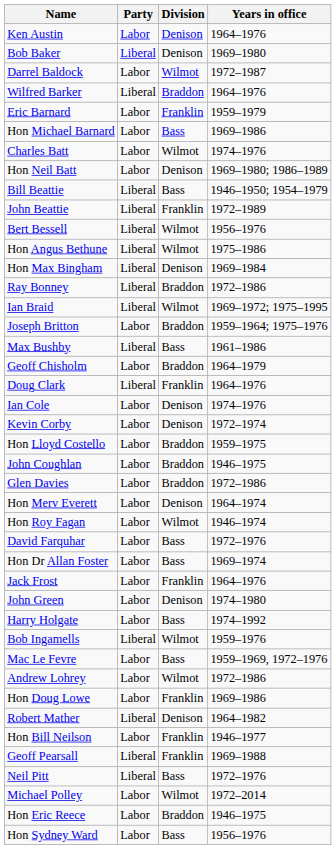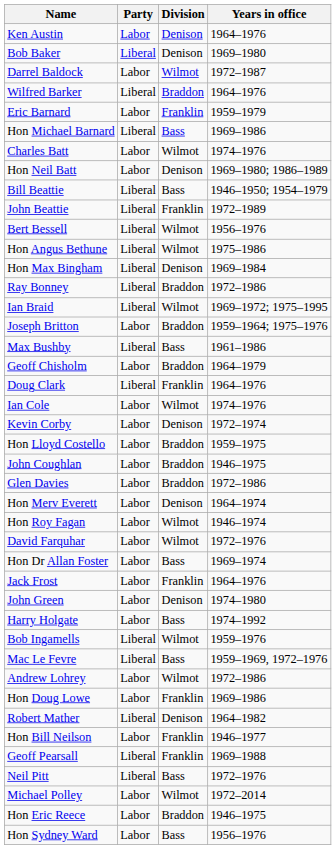Hon Michael Barnard | Party: Labor -> Liberal
Ian Cole | Division: Denison -> Wilmot
David Farquhar | Division: Bass -> Wilmot
Mac Le Fevre | Party: Labor -> Liberal
